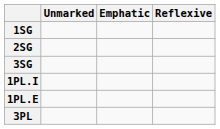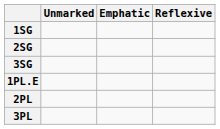- row: 1PL.I
+ row: 2PL
